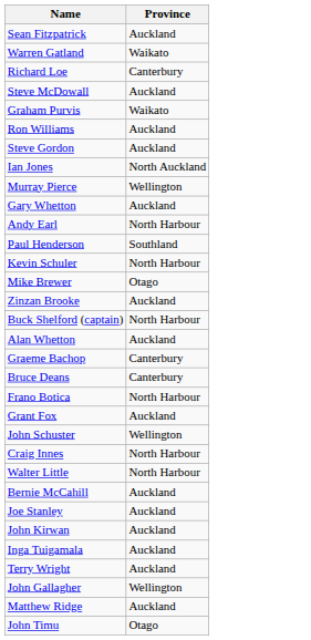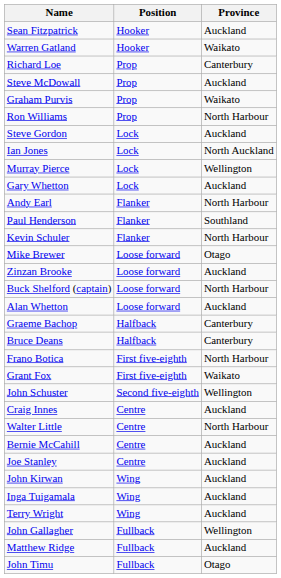+ column: Position | Hooker | Hooker | Prop | Prop | Prop | Prop | Lock | Lock | Lock | Lock | Flanker | Flanker | Flanker | Loose forward | Loose forward | Loose forward | Loose forward | Halfback | Halfback | First five-eighth | First five-eighth | Second five-eighth | Centre | Centre | Centre | Centre | Wing | Wing | Wing | Fullback | Fullback | Fullback
Ron Williams | Province: Auckland -> North Harbour
Grant Fox | Province: Auckland -> Waikato
Craig Innes | Province: North Harbour -> Auckland
